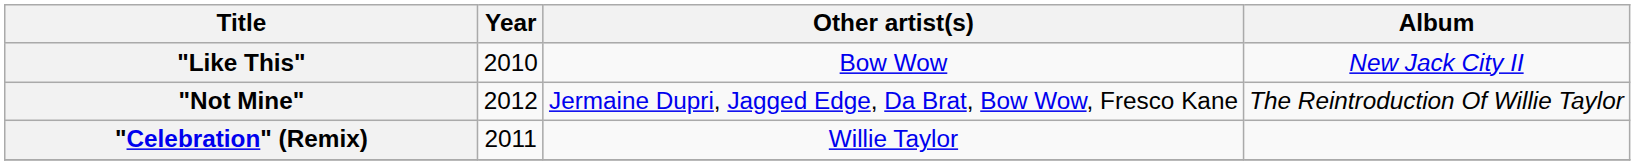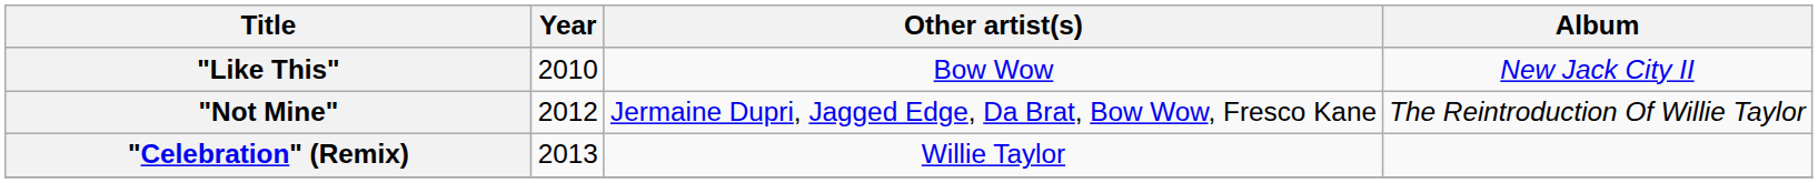"Celebration" (Remix) | Year: 2011 -> 2013
